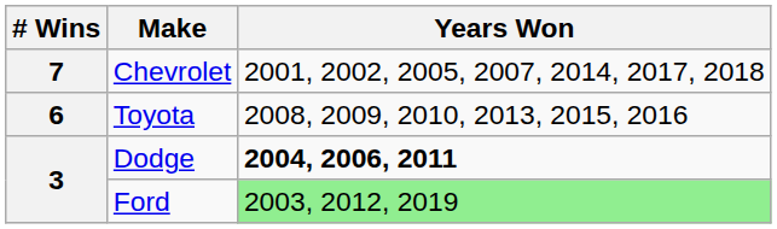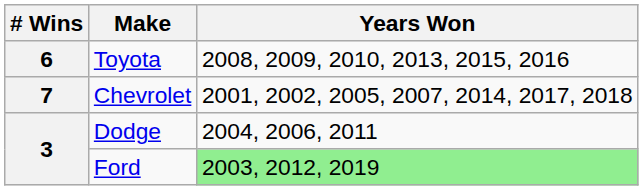rows swapped: Chevrolet <-> Toyota
Dodge | Years Won: bold -> normal
